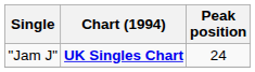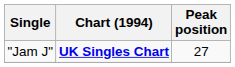"Jam J" | Peak position: 24 -> 27
